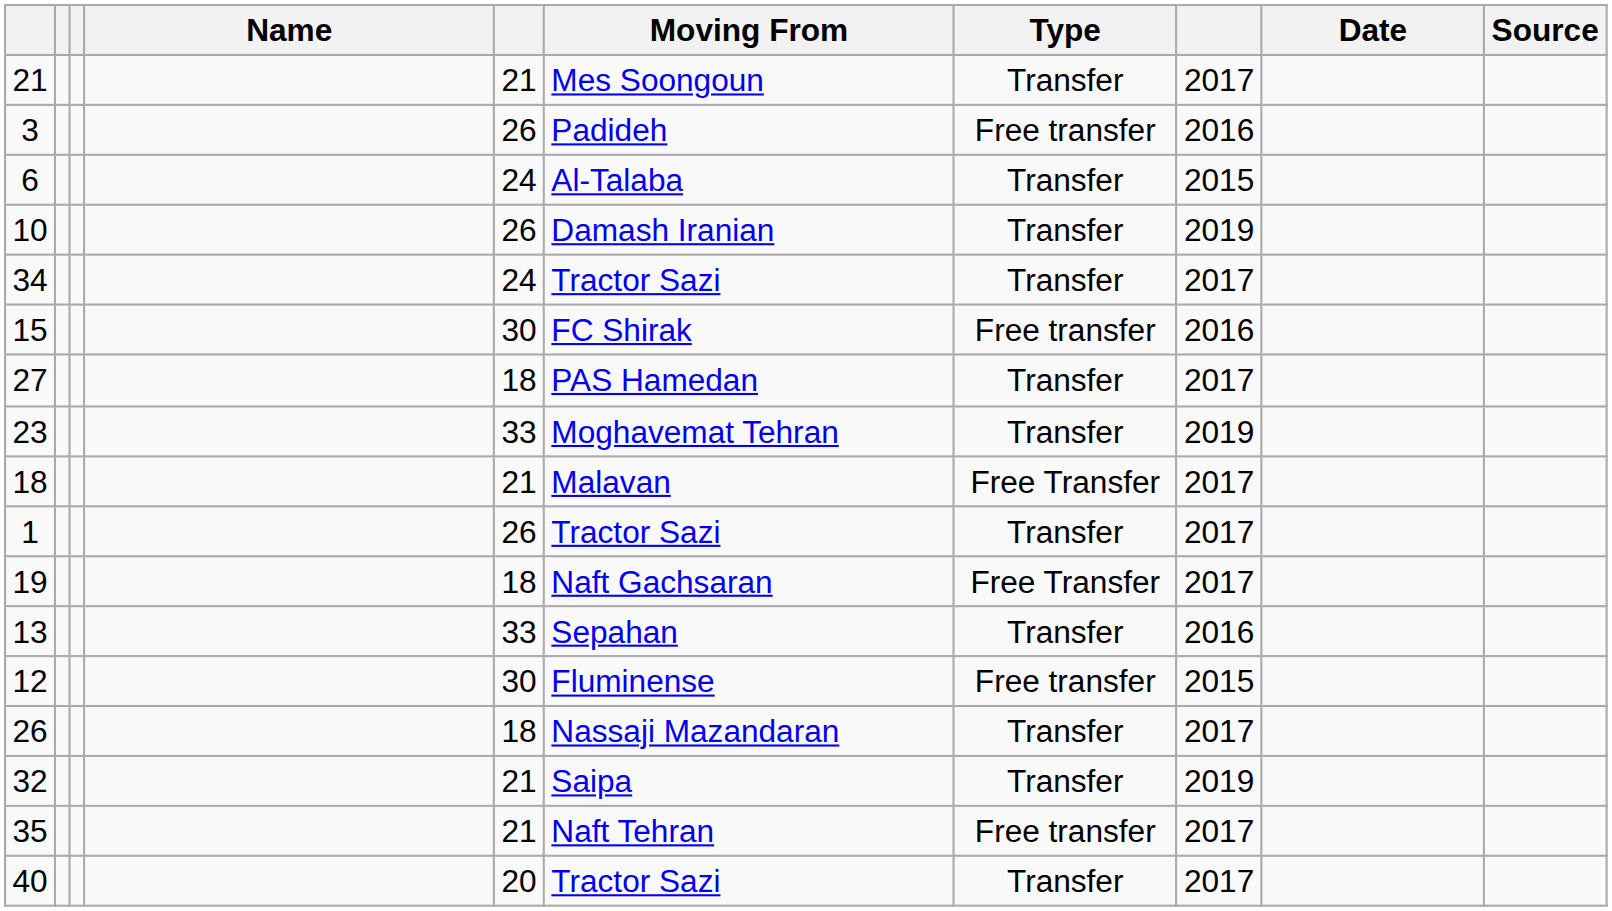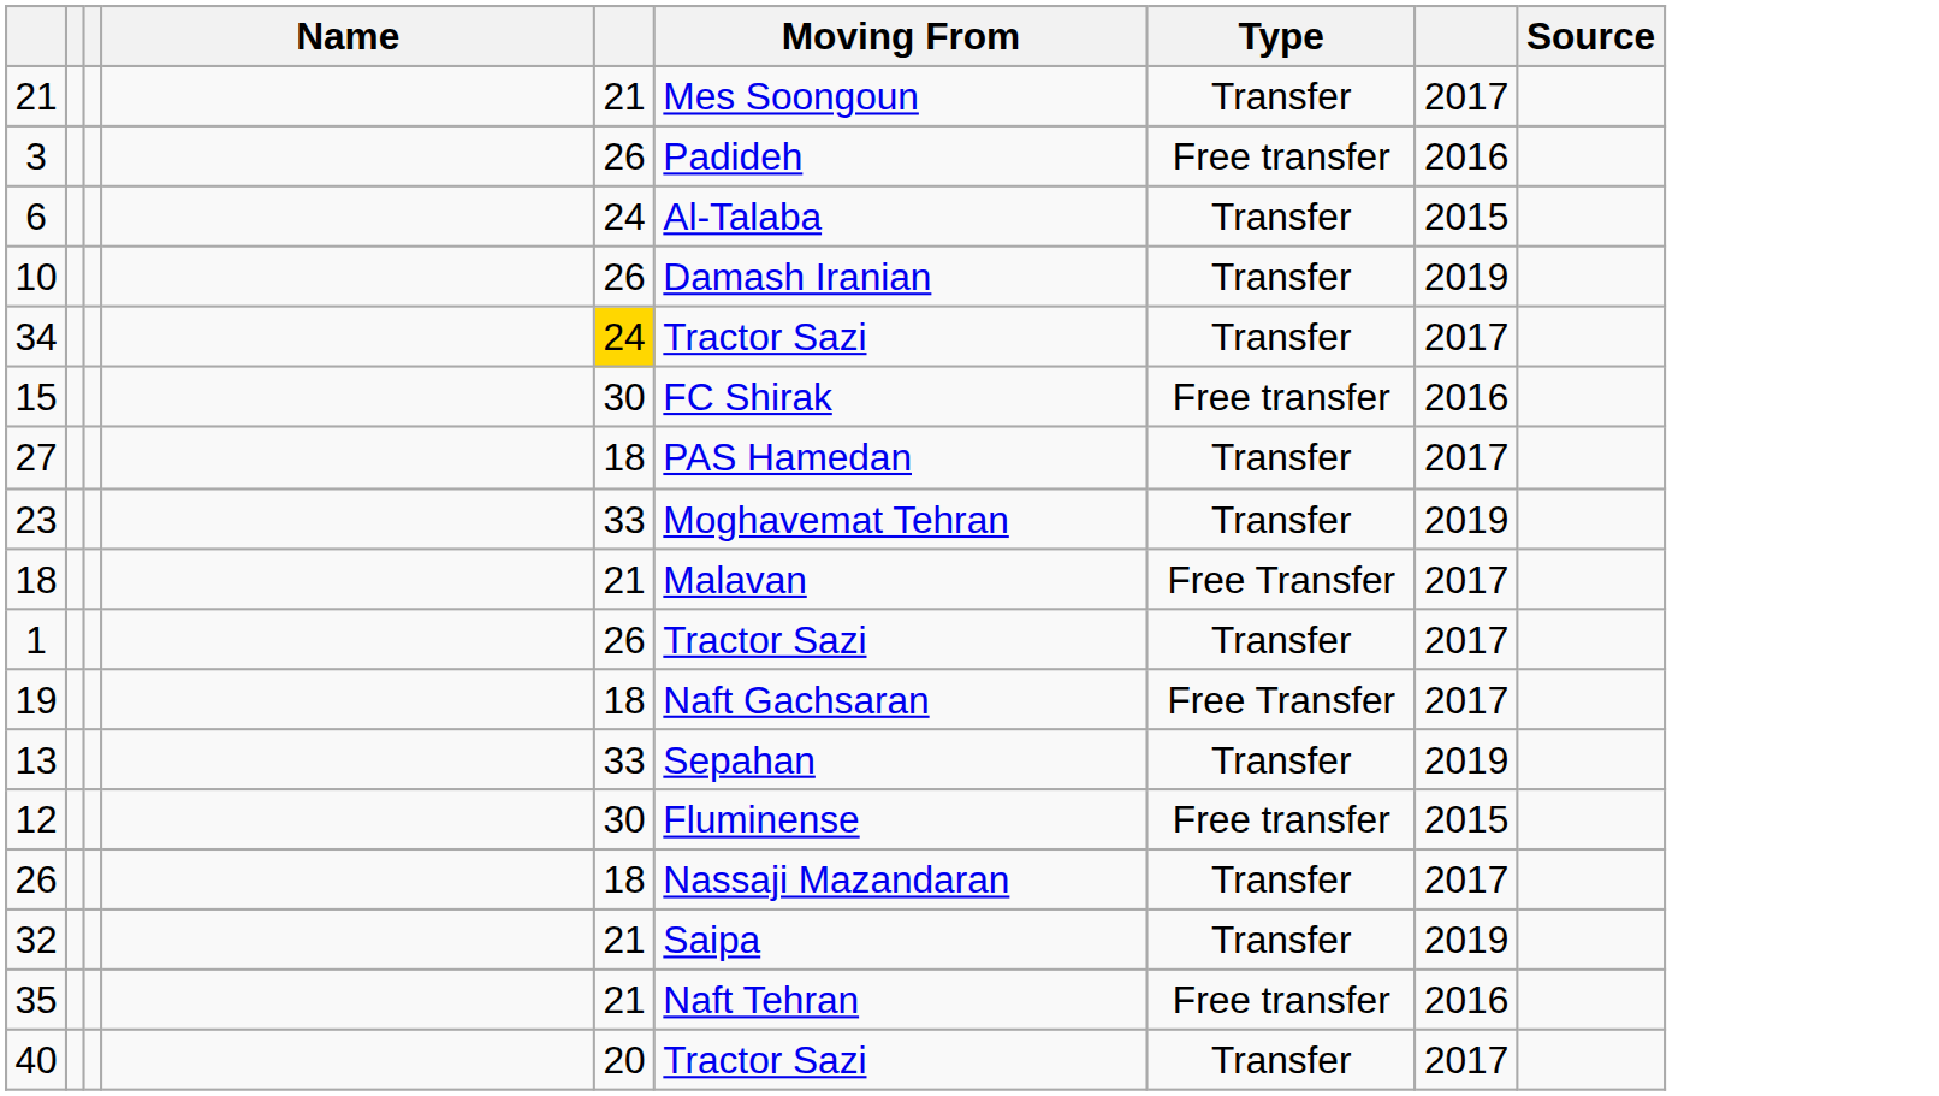- column: Date
34 | column 5: no background -> gold background
13 | column 8: 2016 -> 2019
35 | column 8: 2017 -> 2016
